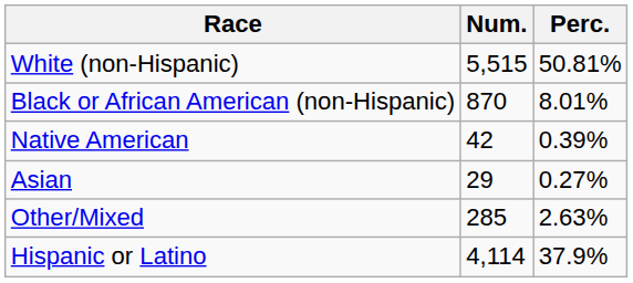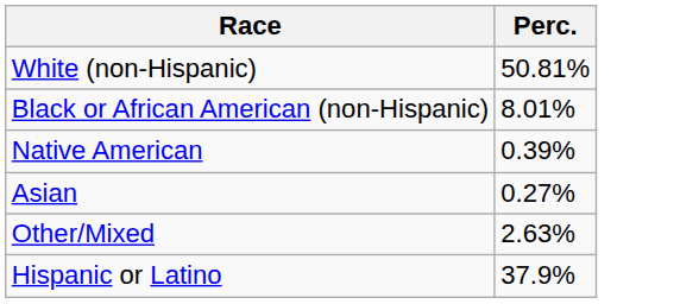- column: Num. | 5,515 | 870 | 42 | 29 | 285 | 4,114
